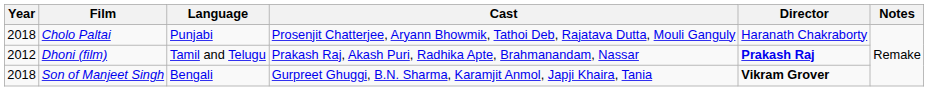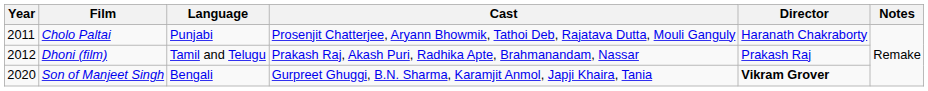Cholo Paltai | Year: 2018 -> 2011
Dhoni (film) | Director: bold -> normal
Son of Manjeet Singh | Year: 2018 -> 2020
